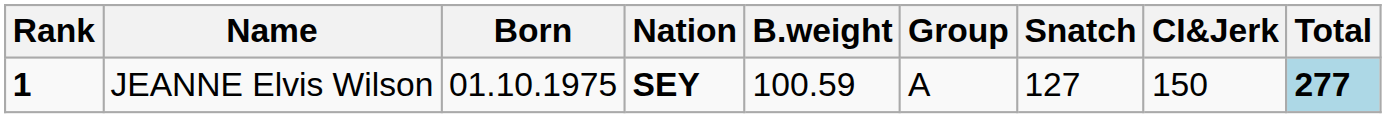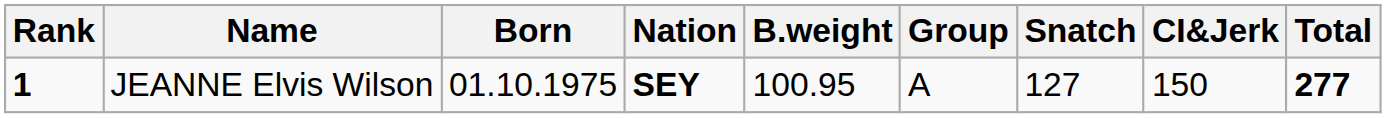JEANNE Elvis Wilson | B.weight: 100.59 -> 100.95
JEANNE Elvis Wilson | Total: lightblue background -> no background
